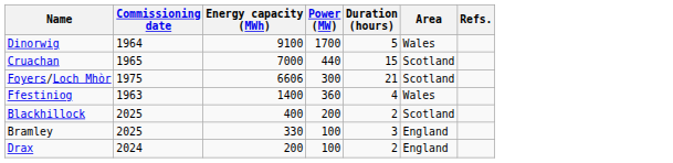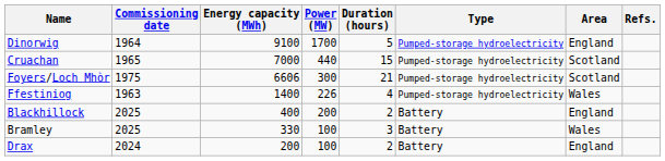+ column: Type | Pumped-storage hydroelectricity | Pumped-storage hydroelectricity | Pumped-storage hydroelectricity | Pumped-storage hydroelectricity | Battery | Battery | Battery
Dinorwig | Area: Wales -> England
Ffestiniog | Power (MW): 360 -> 226
Blackhillock | Area: Scotland -> England
Bramley | Area: England -> Wales
